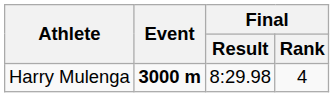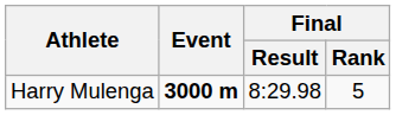Harry Mulenga | Final / Rank: 4 -> 5
